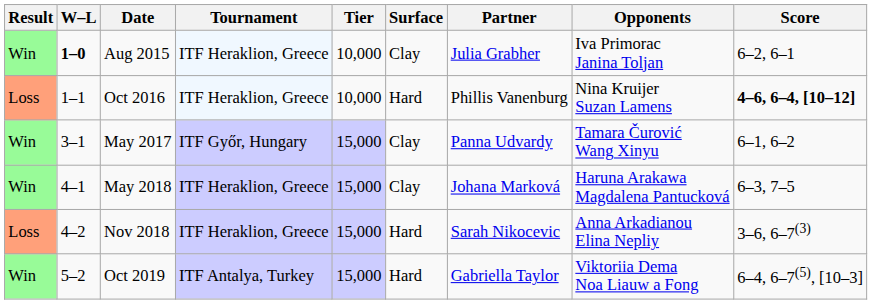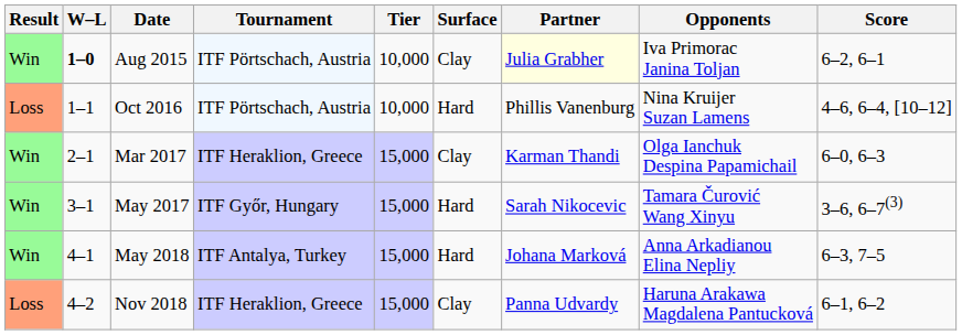Aug 2015 | Tournament: ITF Heraklion, Greece -> ITF Pörtschach, Austria
Aug 2015 | Partner: no background -> lightyellow background
Oct 2016 | Tournament: ITF Heraklion, Greece -> ITF Pörtschach, Austria
Oct 2016 | Score: bold -> normal
+ row: Win | 2–1 | Mar 2017 | ITF Heraklion, Greece | 15,000 | Clay | Karman Thandi | Olga Ianchuk Despina Papamichail | 6–0, 6–3
May 2017 | Surface: Clay -> Hard
May 2017 | Partner: Panna Udvardy -> Sarah Nikocevic
May 2017 | Score: 6–1, 6–2 -> 3–6, 6–7(3)
May 2018 | Tournament: ITF Heraklion, Greece -> ITF Antalya, Turkey
May 2018 | Surface: Clay -> Hard
May 2018 | Opponents: Haruna Arakawa Magdalena Pantucková -> Anna Arkadianou Elina Nepliy
Nov 2018 | Surface: Hard -> Clay
Nov 2018 | Partner: Sarah Nikocevic -> Panna Udvardy
Nov 2018 | Opponents: Anna Arkadianou Elina Nepliy -> Haruna Arakawa Magdalena Pantucková
Nov 2018 | Score: 3–6, 6–7(3) -> 6–1, 6–2
- row: Win | 5–2 | Oct 2019 | ITF Antalya, Turkey | 15,000 | Hard | Gabriella Taylor | Viktoriia Dema Noa Liauw a Fong | 6–4, 6–7(5), [10–3]
